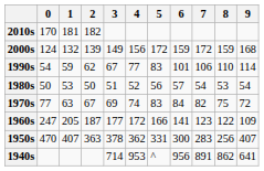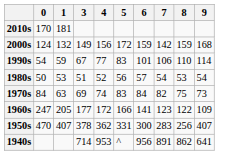- column: 2 | 182 | 139 | 62 | 50 | 67 | 187 | 363
2000s | 7: 172 -> 142
1970s | 0: 77 -> 84
1970s | 9: 72 -> 73
